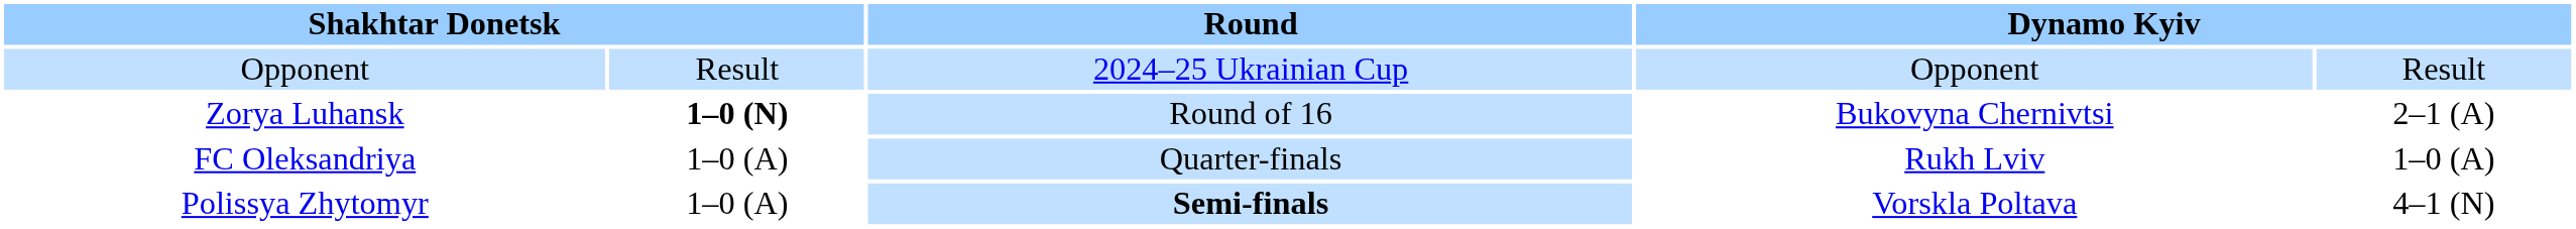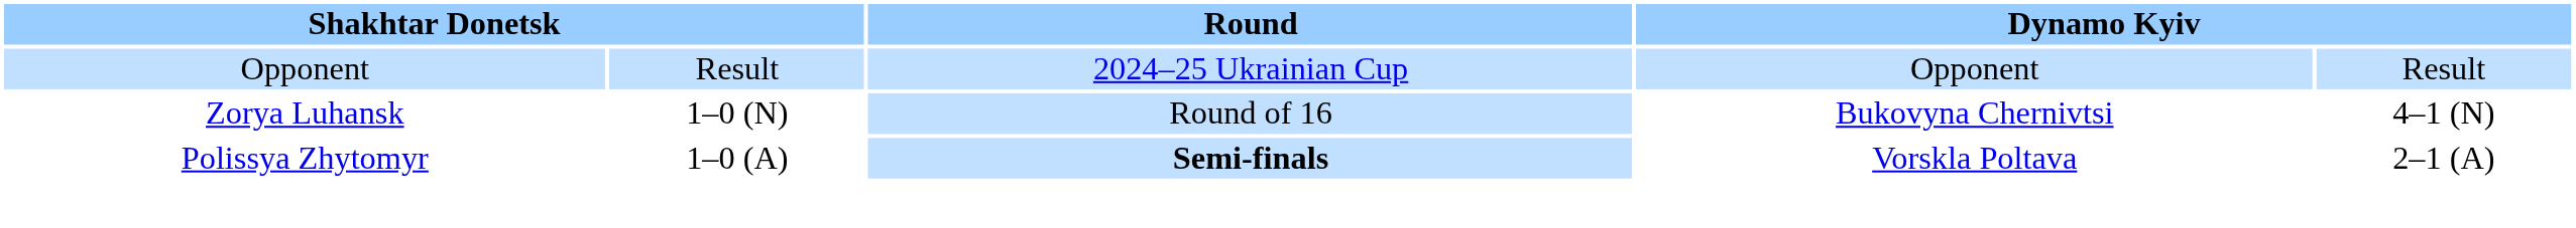Zorya Luhansk | column 2: bold -> normal
Zorya Luhansk | column 5: 2–1 (A) -> 4–1 (N)
- row: FC Oleksandriya | 1–0 (A) | Quarter-finals | Rukh Lviv | 1–0 (A)
Polissya Zhytomyr | column 5: 4–1 (N) -> 2–1 (A)
